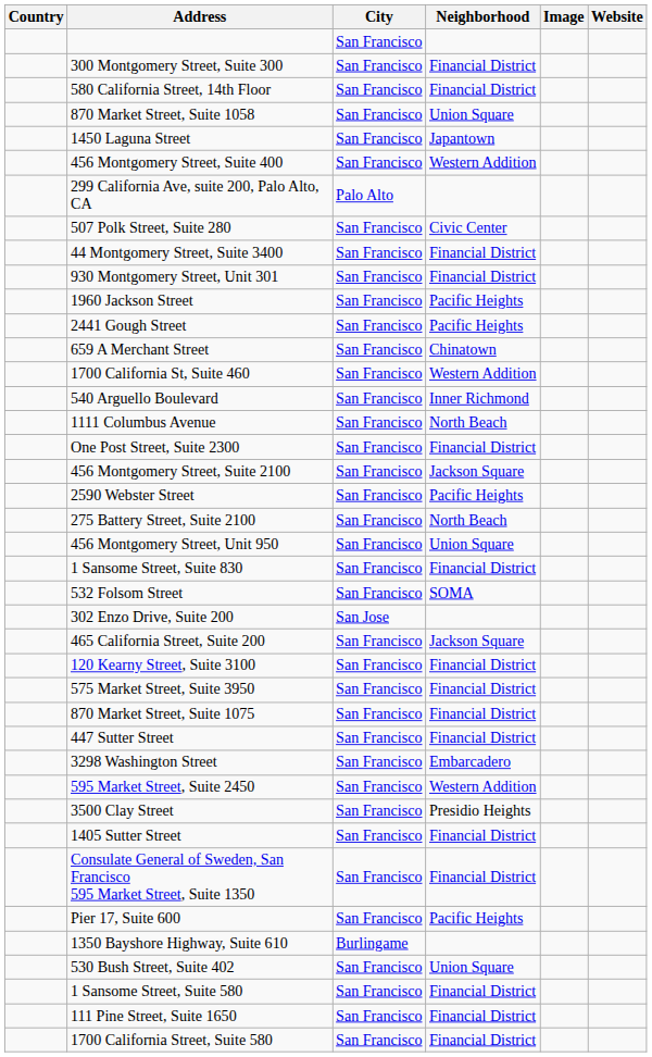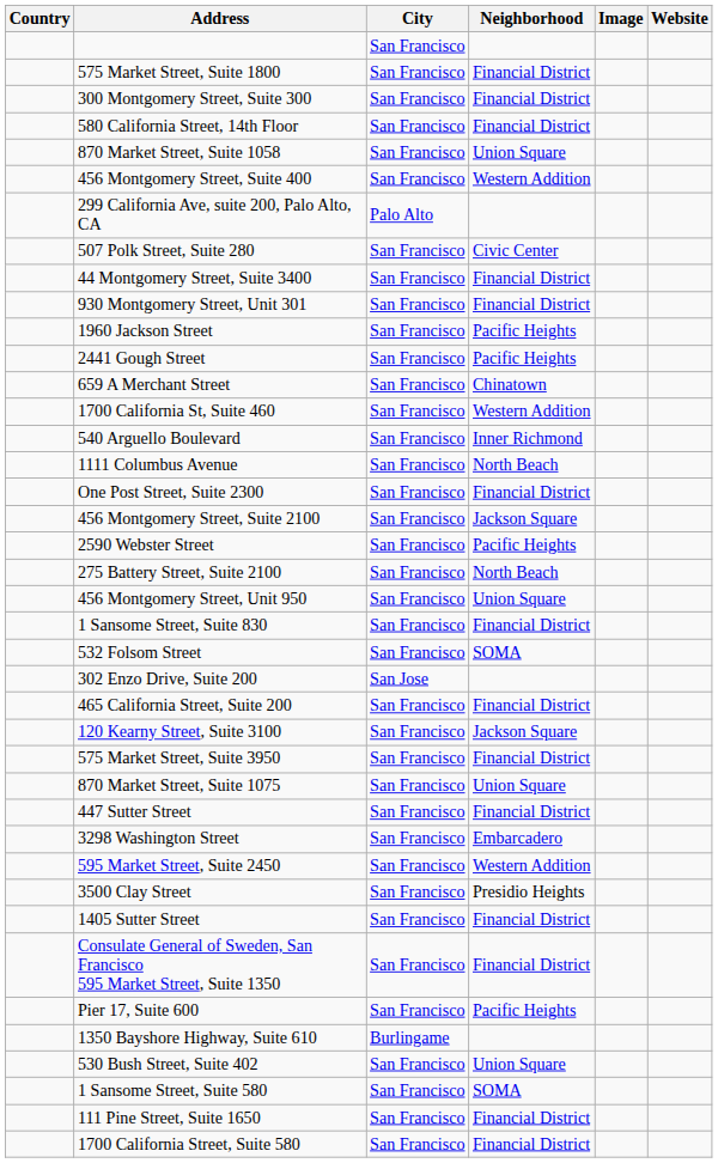+ row: 575 Market Street, Suite 1800 | San Francisco | Financial District
- row: 1450 Laguna Street | San Francisco | Japantown
465 California Street, Suite 200 | Neighborhood: Jackson Square -> Financial District
120 Kearny Street, Suite 3100 | Neighborhood: Financial District -> Jackson Square
870 Market Street, Suite 1075 | Neighborhood: Financial District -> Union Square
1 Sansome Street, Suite 580 | Neighborhood: Financial District -> SOMA
